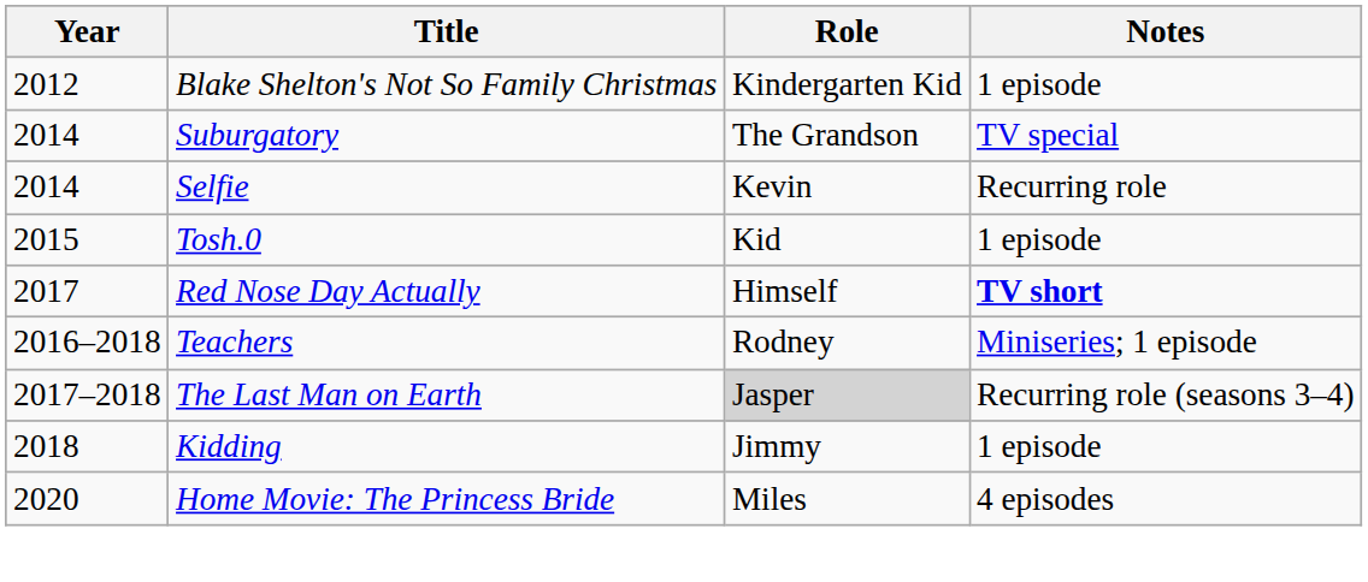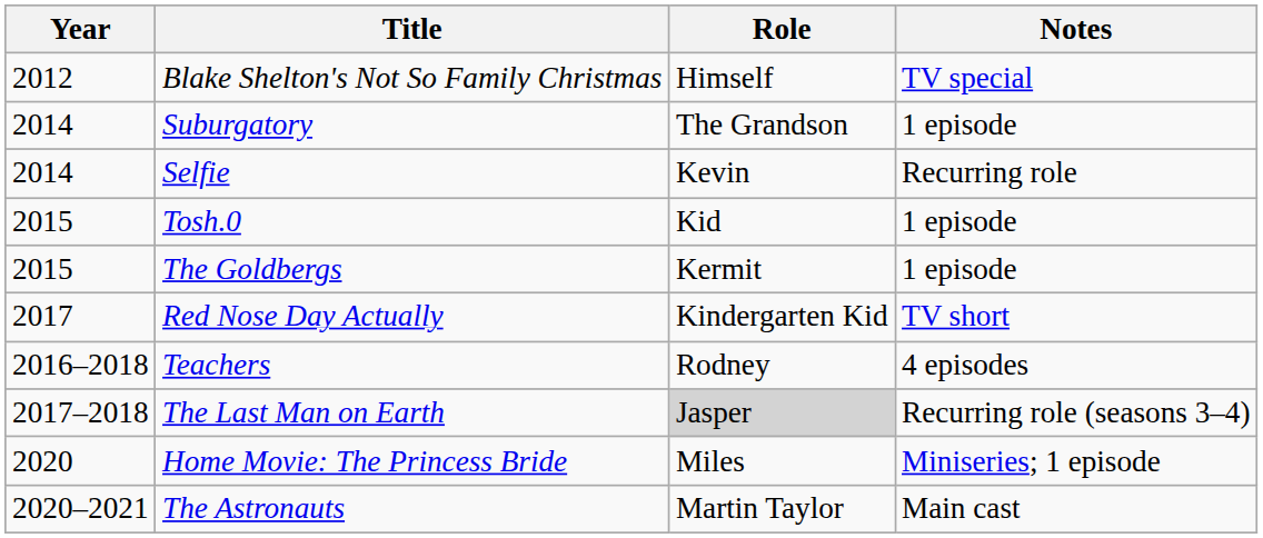Blake Shelton's Not So Family Christmas | Role: Kindergarten Kid -> Himself
Blake Shelton's Not So Family Christmas | Notes: 1 episode -> TV special
Suburgatory | Notes: TV special -> 1 episode
+ row: 2015 | The Goldbergs | Kermit | 1 episode
Red Nose Day Actually | Role: Himself -> Kindergarten Kid
Red Nose Day Actually | Notes: bold -> normal
Teachers | Notes: Miniseries; 1 episode -> 4 episodes
- row: 2018 | Kidding | Jimmy | 1 episode
Home Movie: The Princess Bride | Notes: 4 episodes -> Miniseries; 1 episode
+ row: 2020–2021 | The Astronauts | Martin Taylor | Main cast
